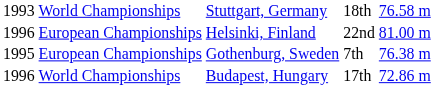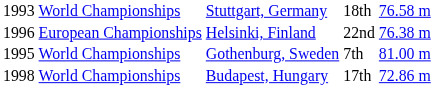Helsinki, Finland | column 5: 81.00 m -> 76.38 m
Gothenburg, Sweden | column 2: European Championships -> World Championships
Gothenburg, Sweden | column 5: 76.38 m -> 81.00 m
Budapest, Hungary | column 1: 1996 -> 1998
